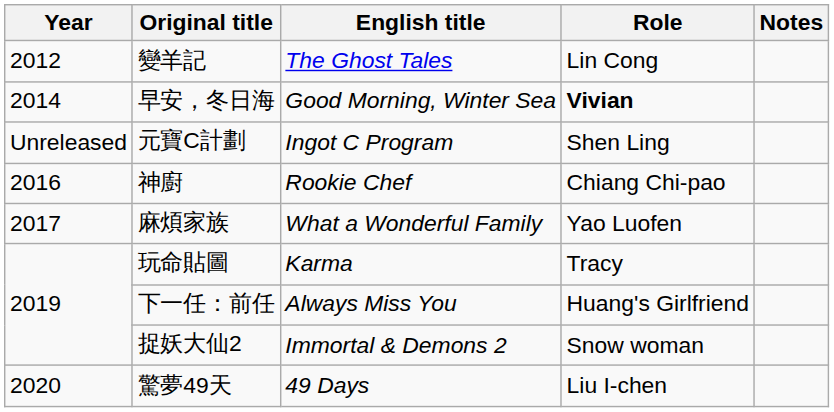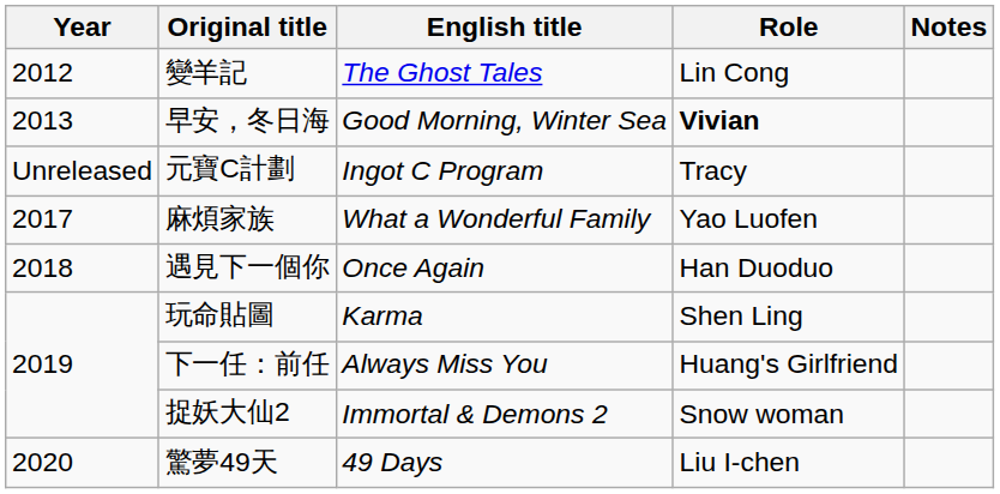早安，冬日海 | Year: 2014 -> 2013
元寶C計劃 | Role: Shen Ling -> Tracy
- row: 2016 | 神廚 | Rookie Chef | Chiang Chi-pao
+ row: 2018 | 遇見下一個你 | Once Again | Han Duoduo
玩命貼圖 | Role: Tracy -> Shen Ling
